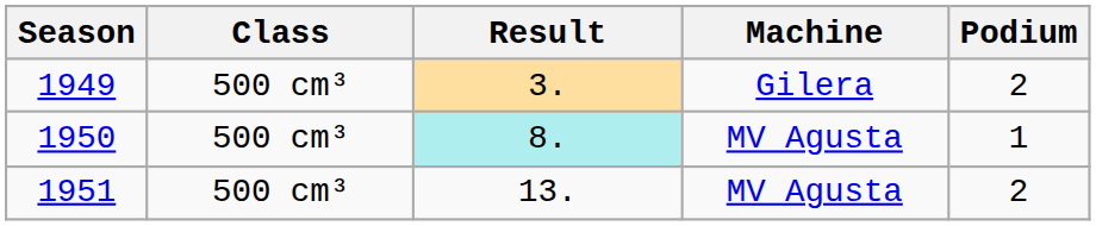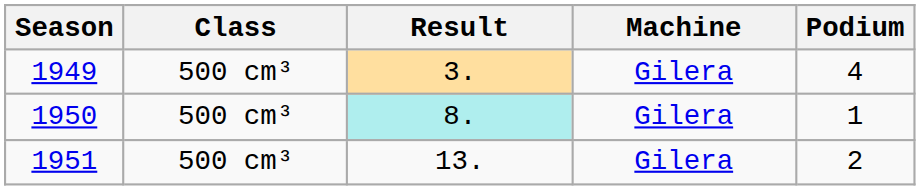1949 | Podium: 2 -> 4
1950 | Machine: MV Agusta -> Gilera
1951 | Machine: MV Agusta -> Gilera
